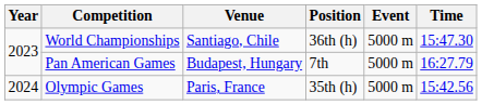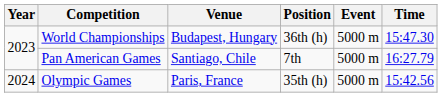World Championships | Venue: Santiago, Chile -> Budapest, Hungary
Pan American Games | Venue: Budapest, Hungary -> Santiago, Chile
